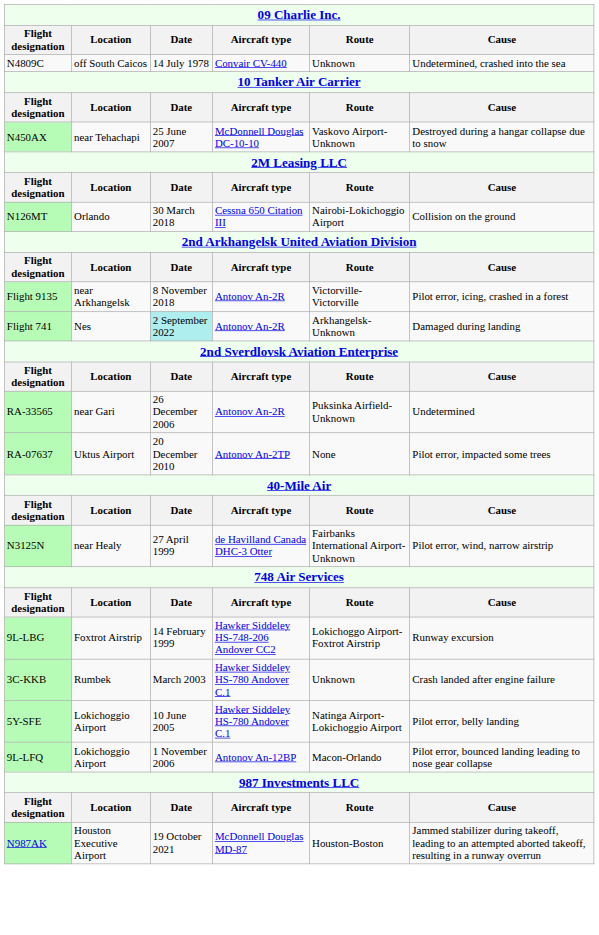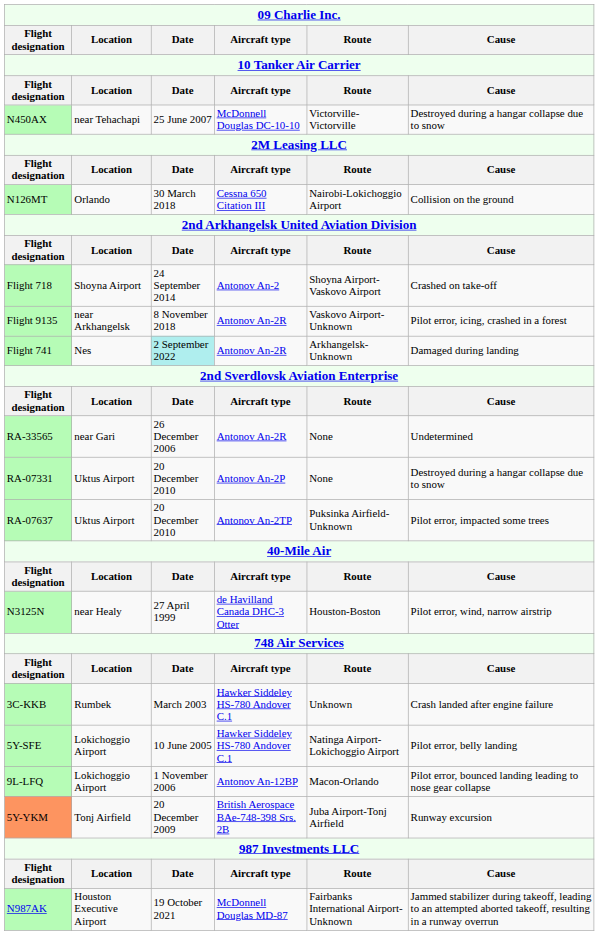- row: N4809C | off South Caicos | 14 July 1978 | Convair CV-440 | Unknown | Undetermined, crashed into the sea
N450AX | Route: Vaskovo Airport-Unknown -> Victorville-Victorville
+ row: Flight 718 | Shoyna Airport | 24 September 2014 | Antonov An-2 | Shoyna Airport-Vaskovo Airport | Crashed on take-off
Flight 9135 | Route: Victorville-Victorville -> Vaskovo Airport-Unknown
RA-33565 | Route: Puksinka Airfield-Unknown -> None
+ row: RA-07331 | Uktus Airport | 20 December 2010 | Antonov An-2P | None | Destroyed during a hangar collapse due to snow
RA-07637 | Route: None -> Puksinka Airfield-Unknown
N3125N | Route: Fairbanks International Airport-Unknown -> Houston-Boston
- row: 9L-LBG | Foxtrot Airstrip | 14 February 1999 | Hawker Siddeley HS-748-206 Andover CC2 | Lokichoggo Airport-Foxtrot Airstrip | Runway excursion
+ row: 5Y-YKM | Tonj Airfield | 20 December 2009 | British Aerospace BAe-748-398 Srs. 2B | Juba Airport-Tonj Airfield | Runway excursion
N987AK | Route: Houston-Boston -> Fairbanks International Airport-Unknown
